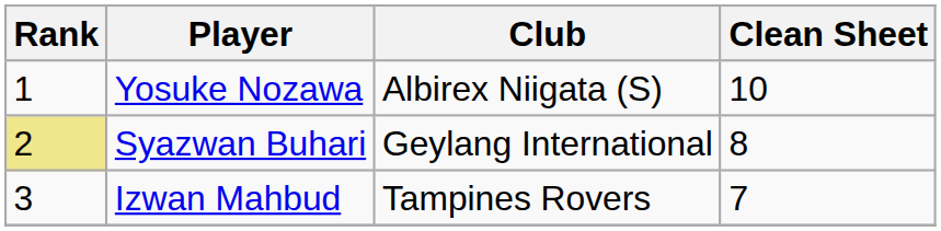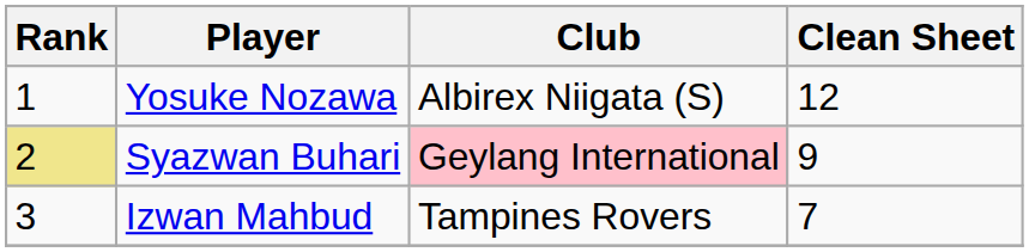Yosuke Nozawa | Clean Sheet: 10 -> 12
Syazwan Buhari | Club: no background -> pink background
Syazwan Buhari | Clean Sheet: 8 -> 9
